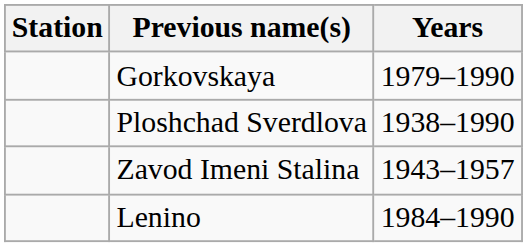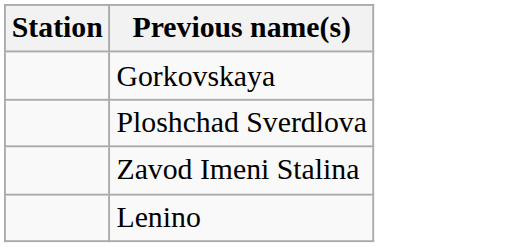- column: Years | 1979–1990 | 1938–1990 | 1943–1957 | 1984–1990
